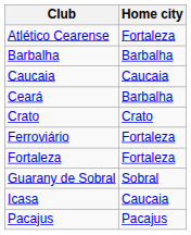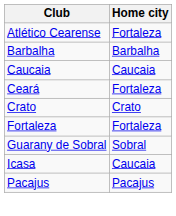Ceará | Home city: Barbalha -> Fortaleza
- row: Ferroviário | Fortaleza
